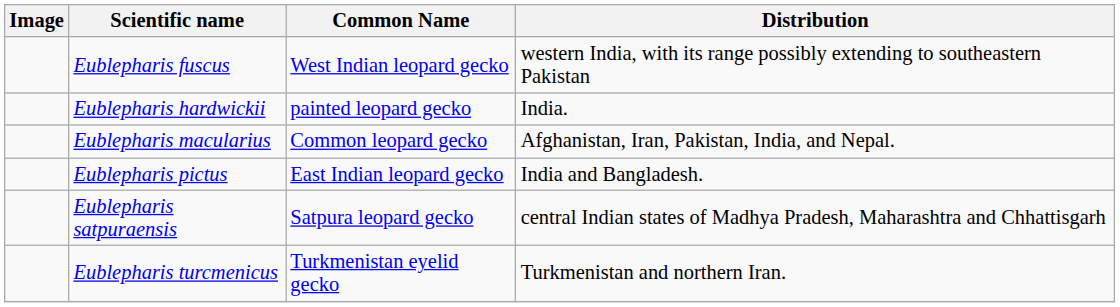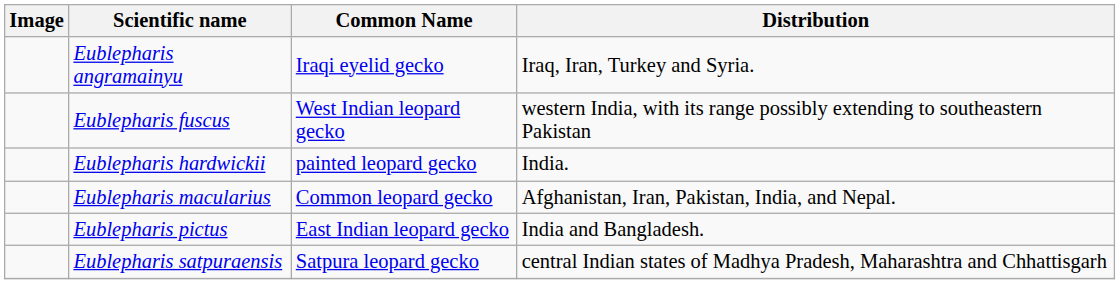+ row: Eublepharis angramainyu | Iraqi eyelid gecko | Iraq, Iran, Turkey and Syria.
- row: Eublepharis turcmenicus | Turkmenistan eyelid gecko | Turkmenistan and northern Iran.
